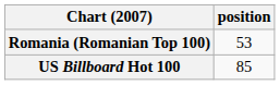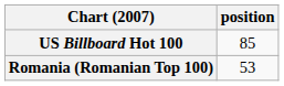rows swapped: Romania (Romanian Top 100) <-> US Billboard Hot 100
